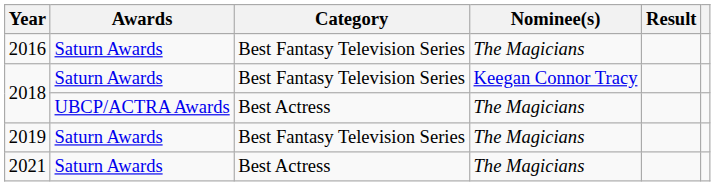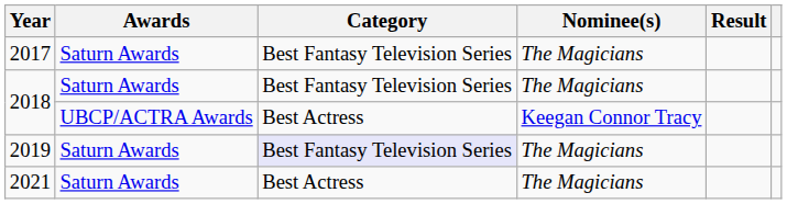- row: 2016 | Saturn Awards | Best Fantasy Television Series | The Magicians
+ row: 2017 | Saturn Awards | Best Fantasy Television Series | The Magicians
2018 / Saturn Awards | Nominee(s): Keegan Connor Tracy -> The Magicians
2018 / UBCP/ACTRA Awards | Nominee(s): The Magicians -> Keegan Connor Tracy
2019 | Category: no background -> lavender background
